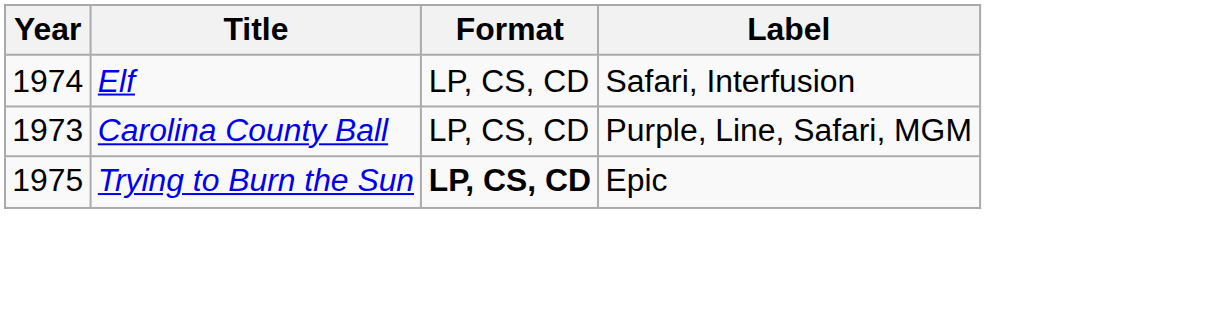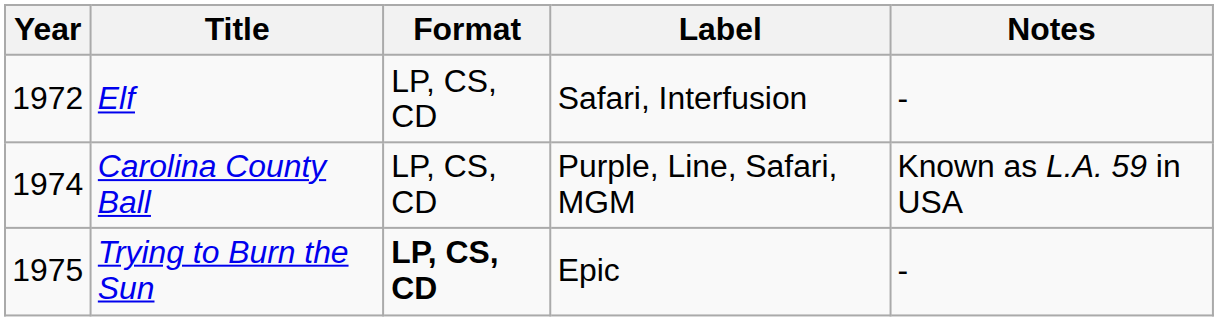+ column: Notes | - | Known as L.A. 59 in USA | -
Elf | Year: 1974 -> 1972
Carolina County Ball | Year: 1973 -> 1974
